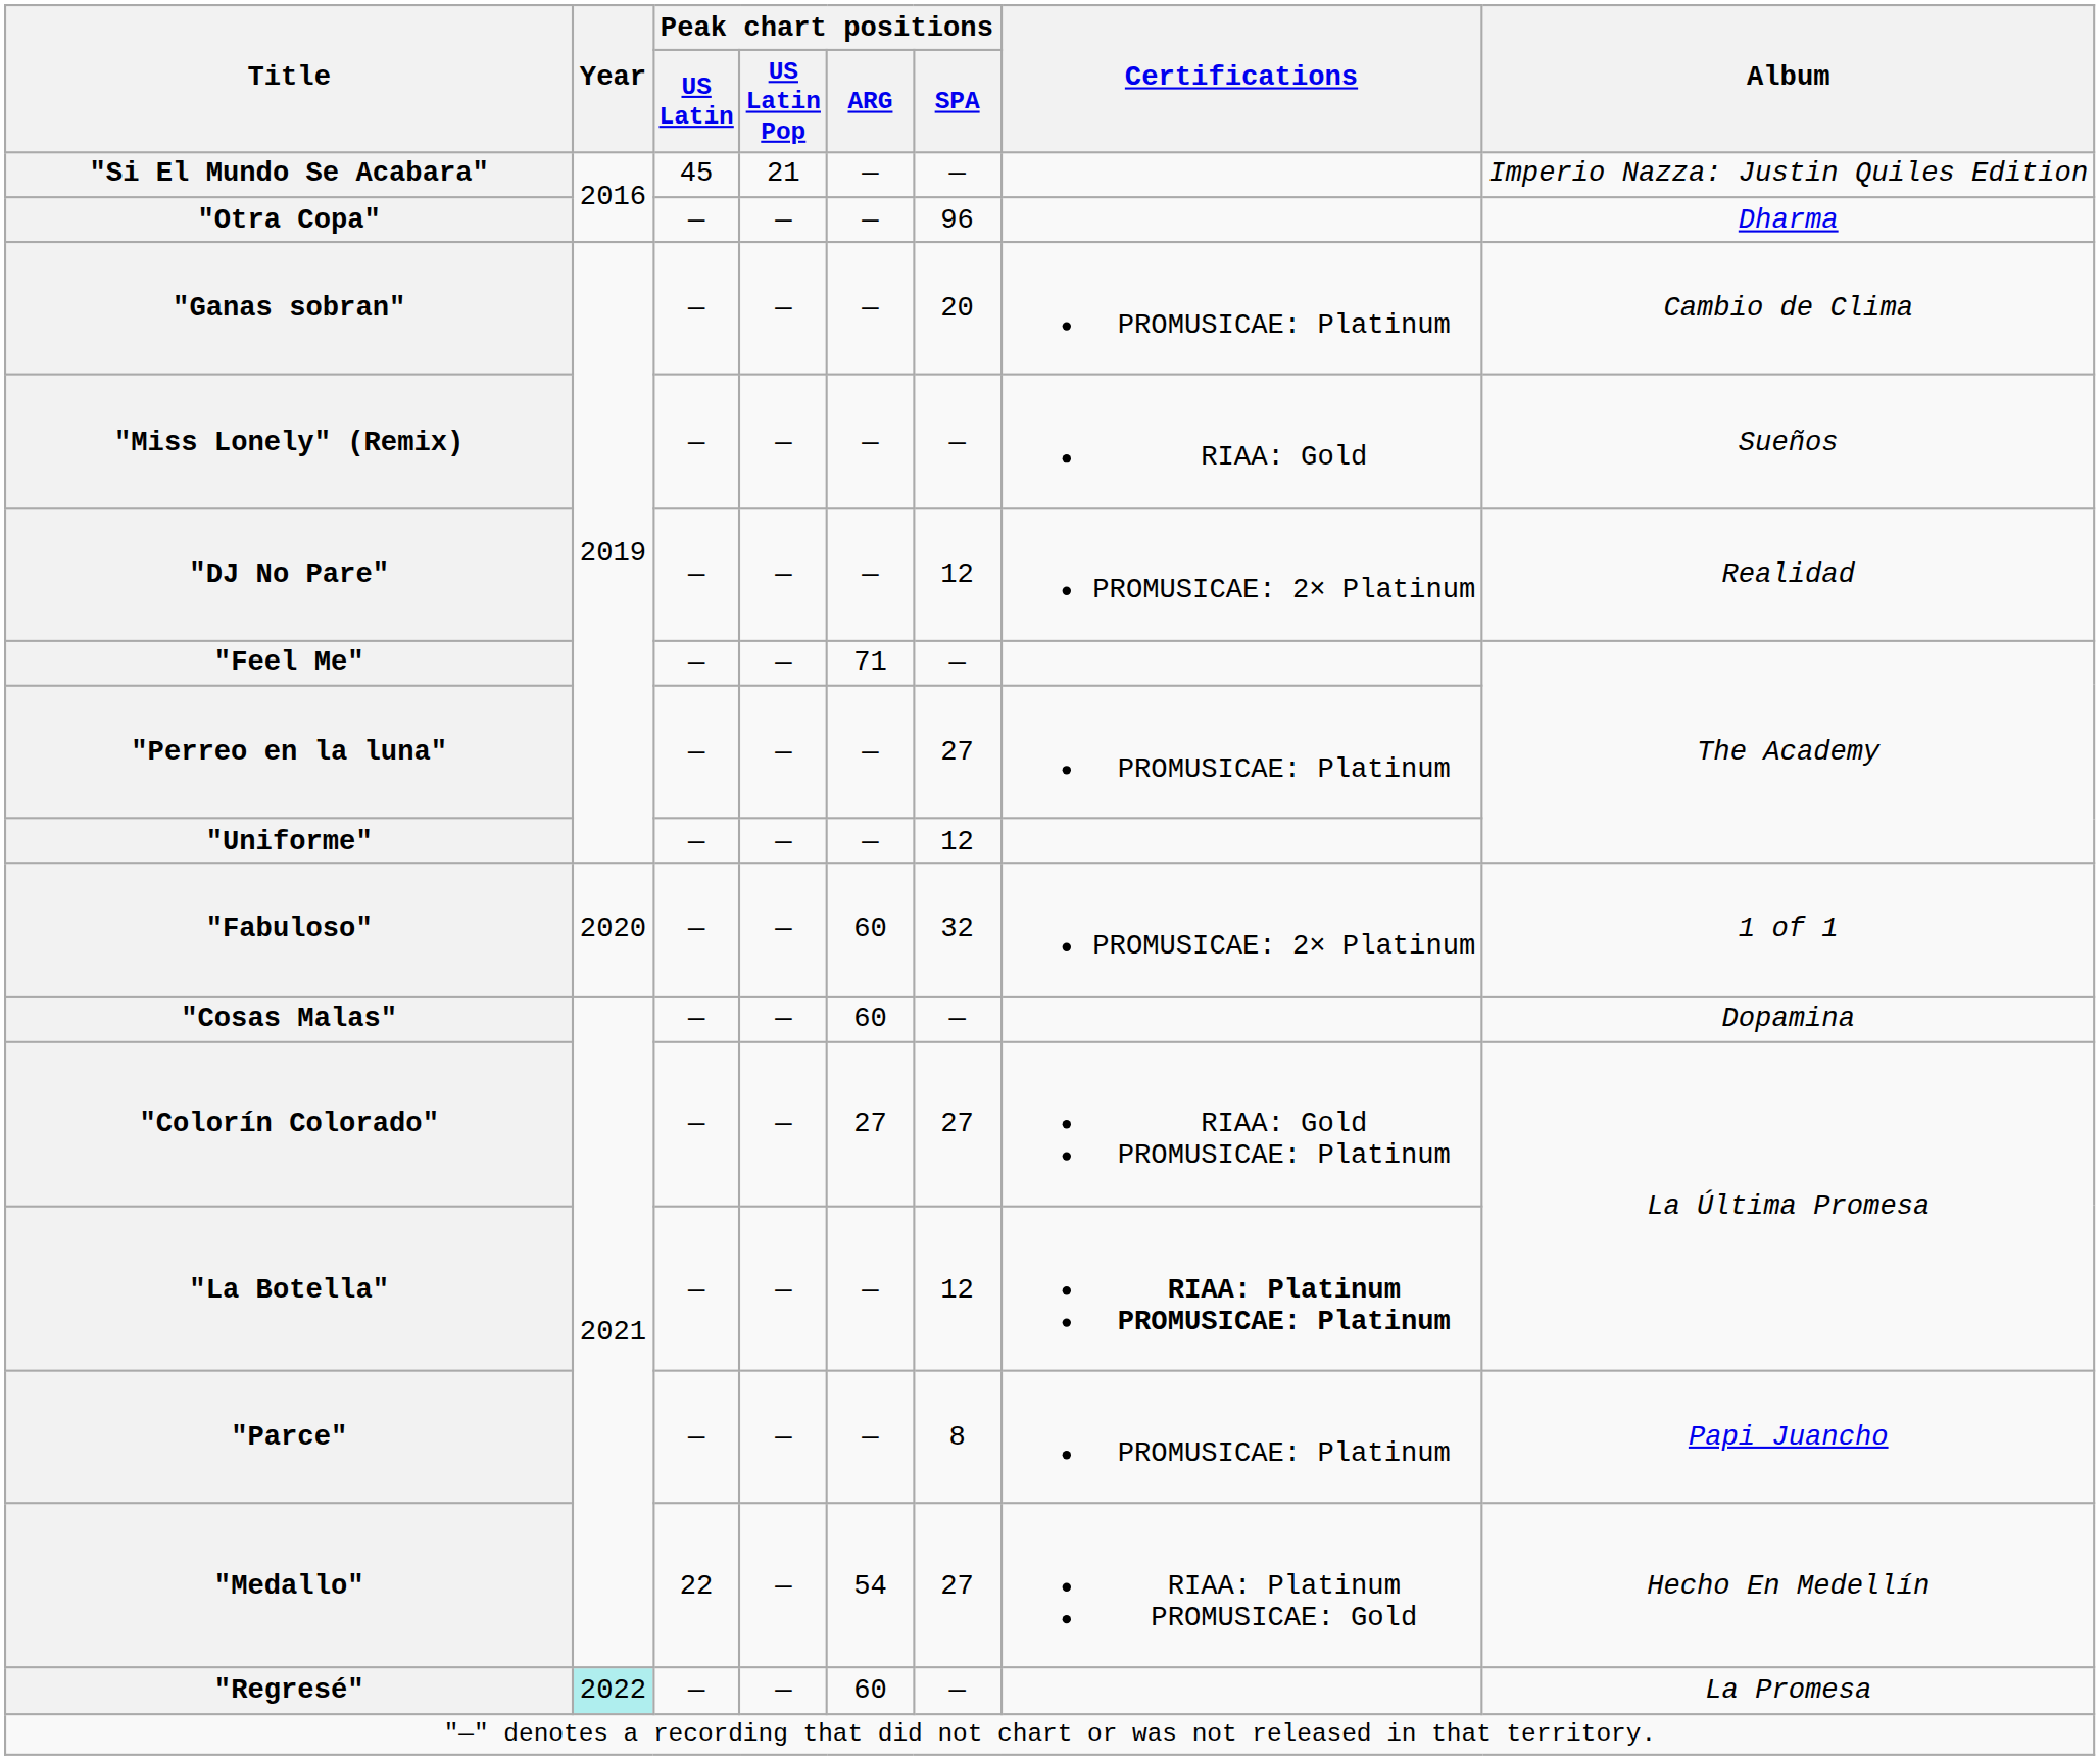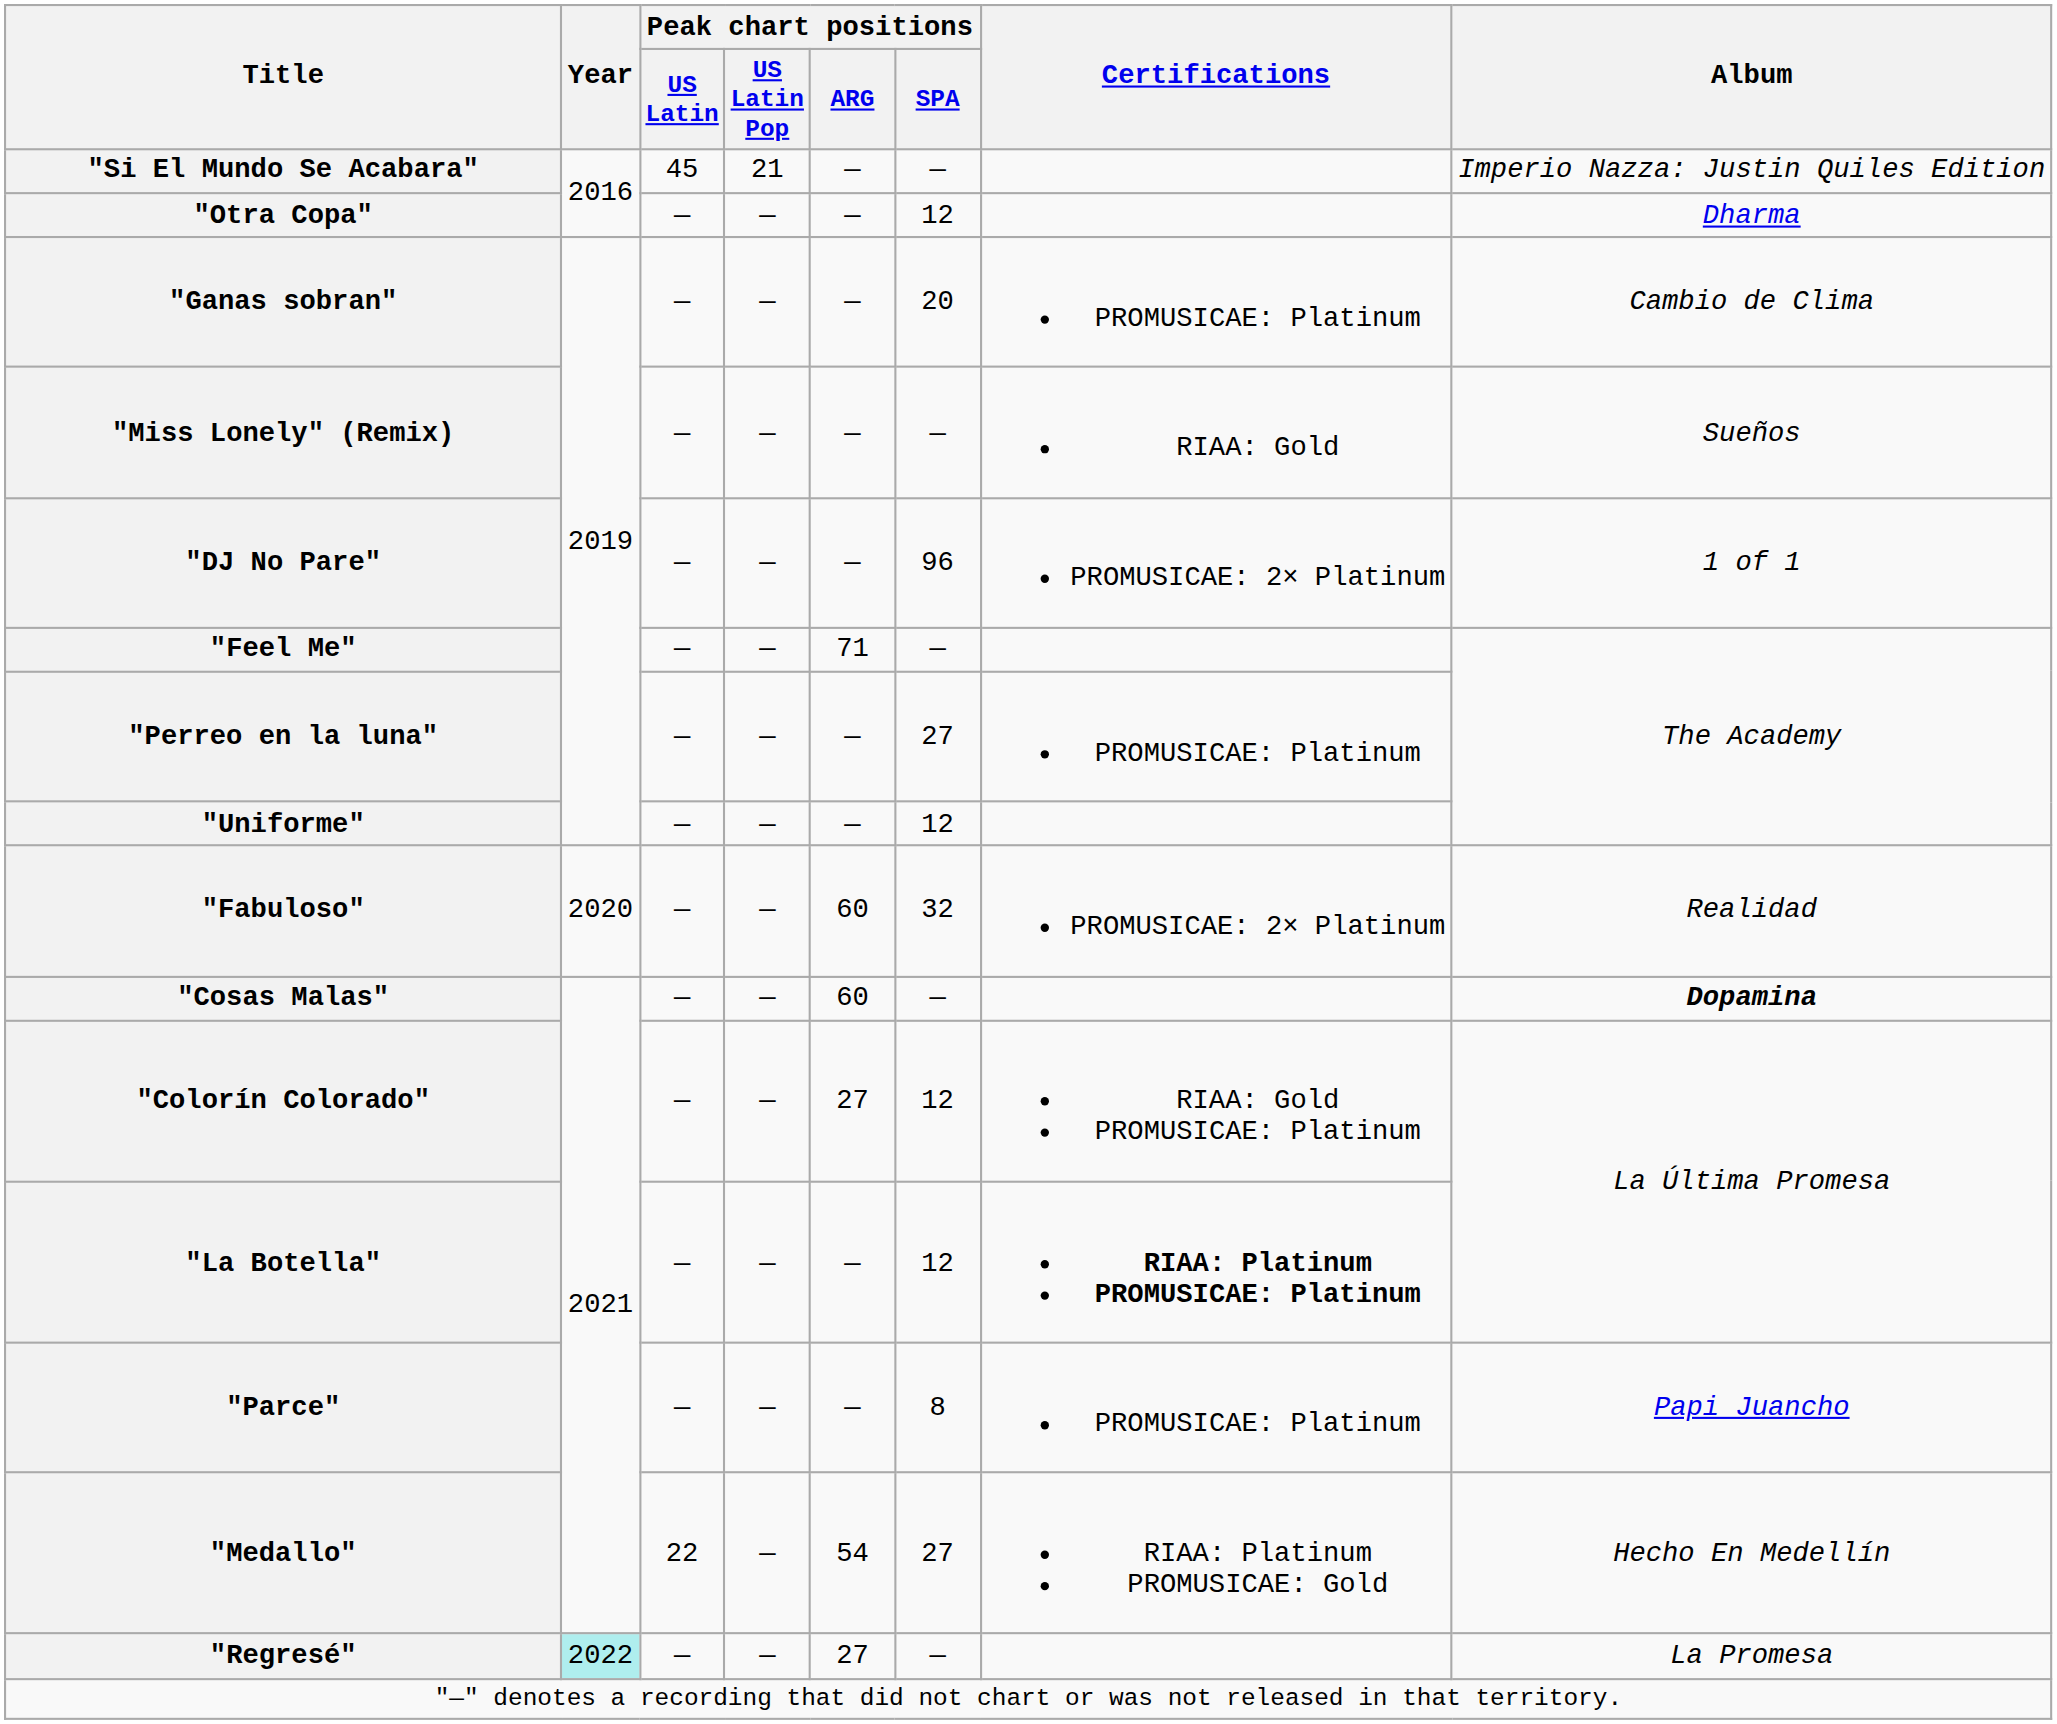"Otra Copa" | Peak chart positions / SPA: 96 -> 12
"DJ No Pare" | Peak chart positions / SPA: 12 -> 96
"DJ No Pare" | Album: Realidad -> 1 of 1
"Fabuloso" | Album: 1 of 1 -> Realidad
"Cosas Malas" | Album: normal -> bold
"Colorín Colorado" | Peak chart positions / SPA: 27 -> 12
"Regresé" | Peak chart positions / ARG: 60 -> 27
